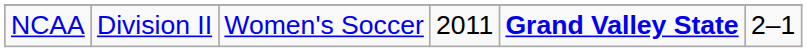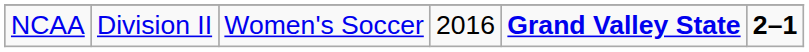NCAA | column 4: 2011 -> 2016
NCAA | column 6: normal -> bold
